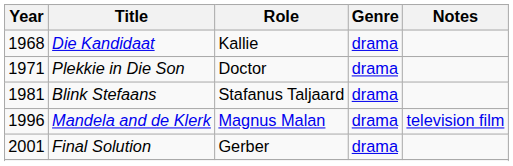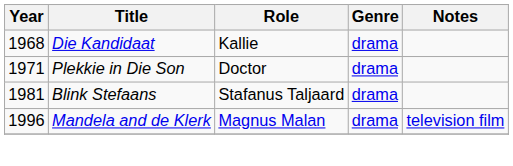- row: 2001 | Final Solution | Gerber | drama
